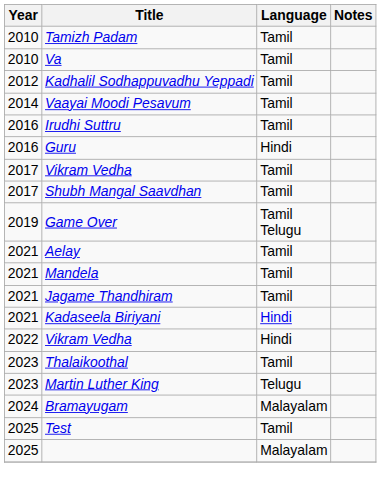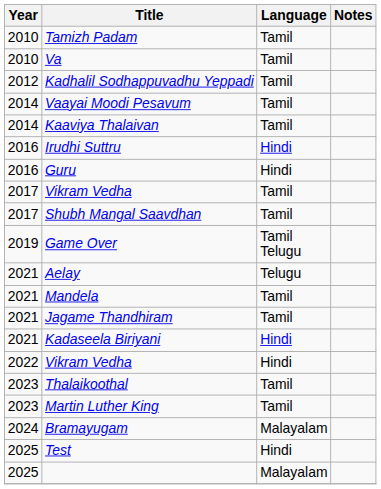+ row: 2014 | Kaaviya Thalaivan | Tamil
Irudhi Suttru | Language: Tamil -> Hindi
Aelay | Language: Tamil -> Telugu
Martin Luther King | Language: Telugu -> Tamil
Test | Language: Tamil -> Hindi
